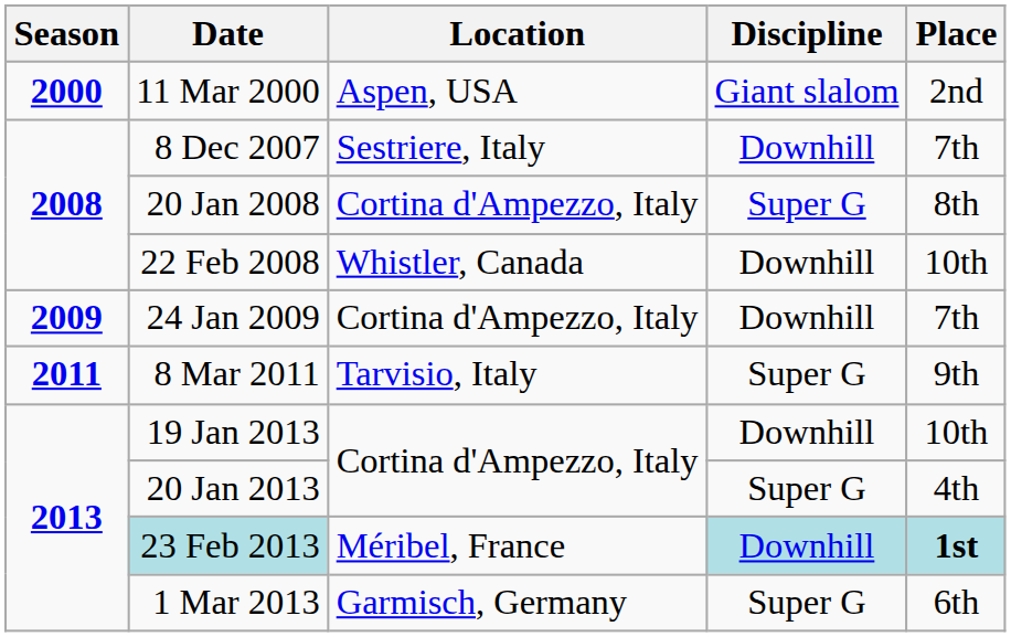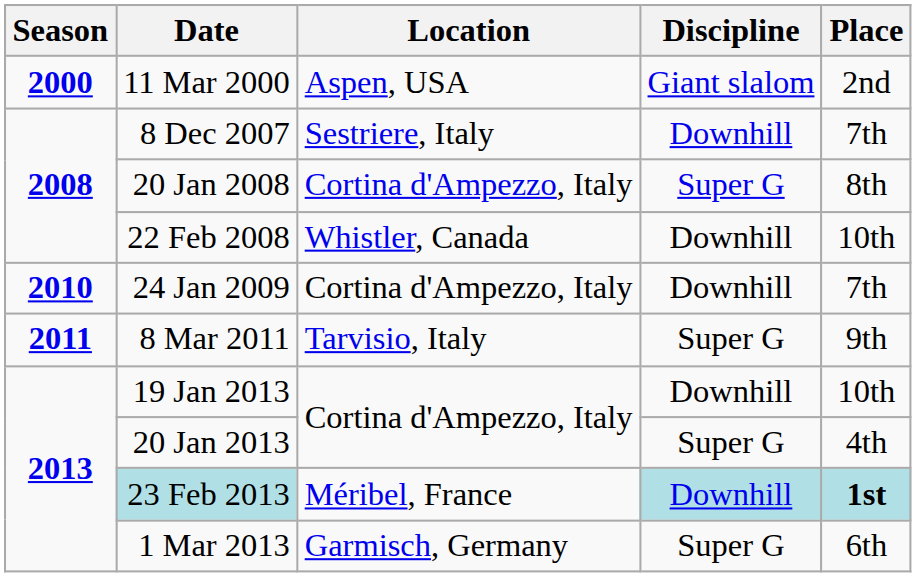24 Jan 2009 | Season: 2009 -> 2010
